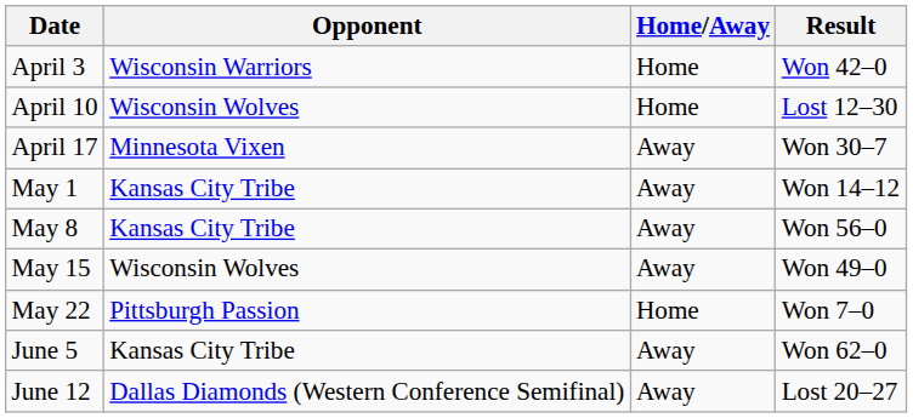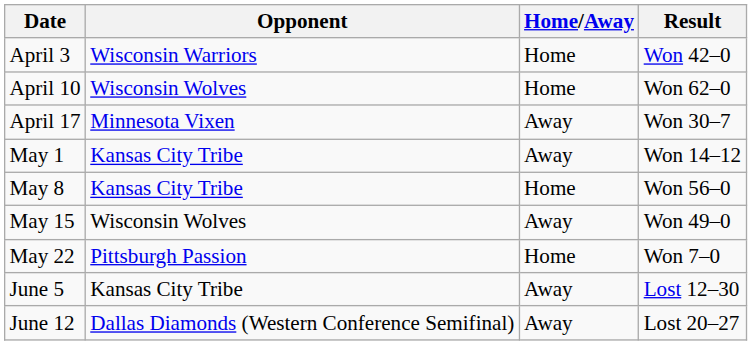April 10 | Result: Lost 12–30 -> Won 62–0
May 8 | Home/Away: Away -> Home
June 5 | Result: Won 62–0 -> Lost 12–30
